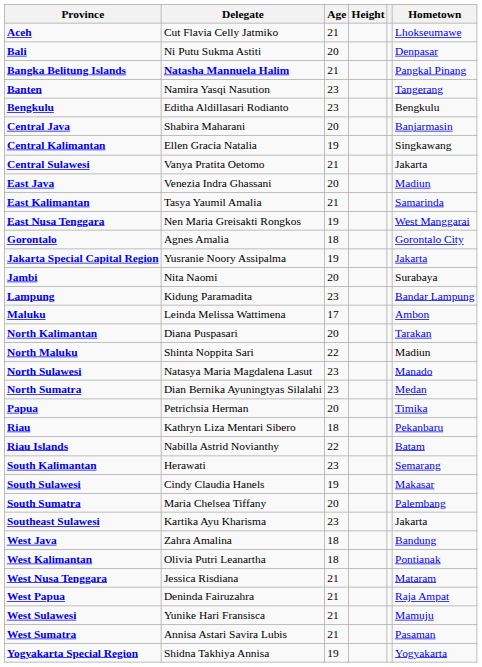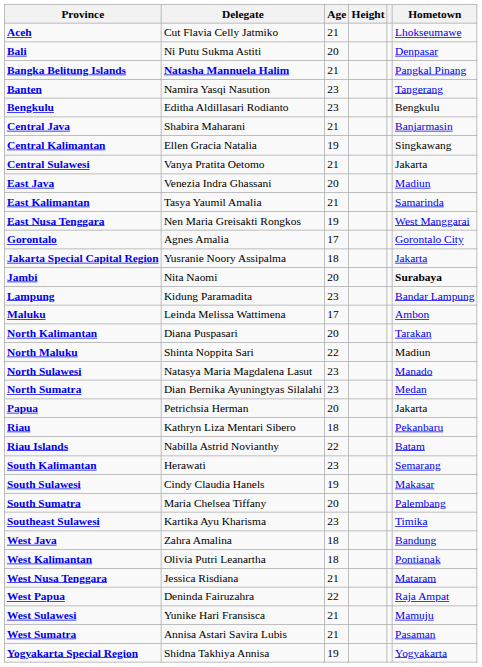Central Java | Age: 20 -> 21
Gorontalo | Age: 18 -> 17
Jakarta Special Capital Region | Age: 19 -> 18
Jambi | Hometown: normal -> bold
Papua | Hometown: Timika -> Jakarta
Southeast Sulawesi | Hometown: Jakarta -> Timika
West Papua | Age: 21 -> 22
